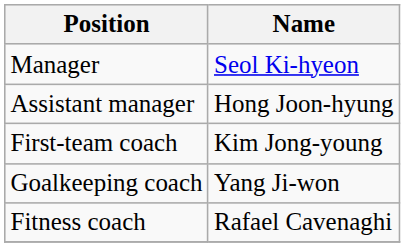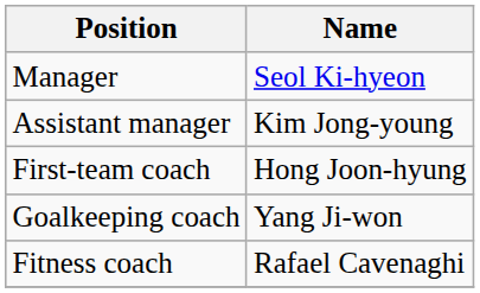Assistant manager | Name: Hong Joon-hyung -> Kim Jong-young
First-team coach | Name: Kim Jong-young -> Hong Joon-hyung
